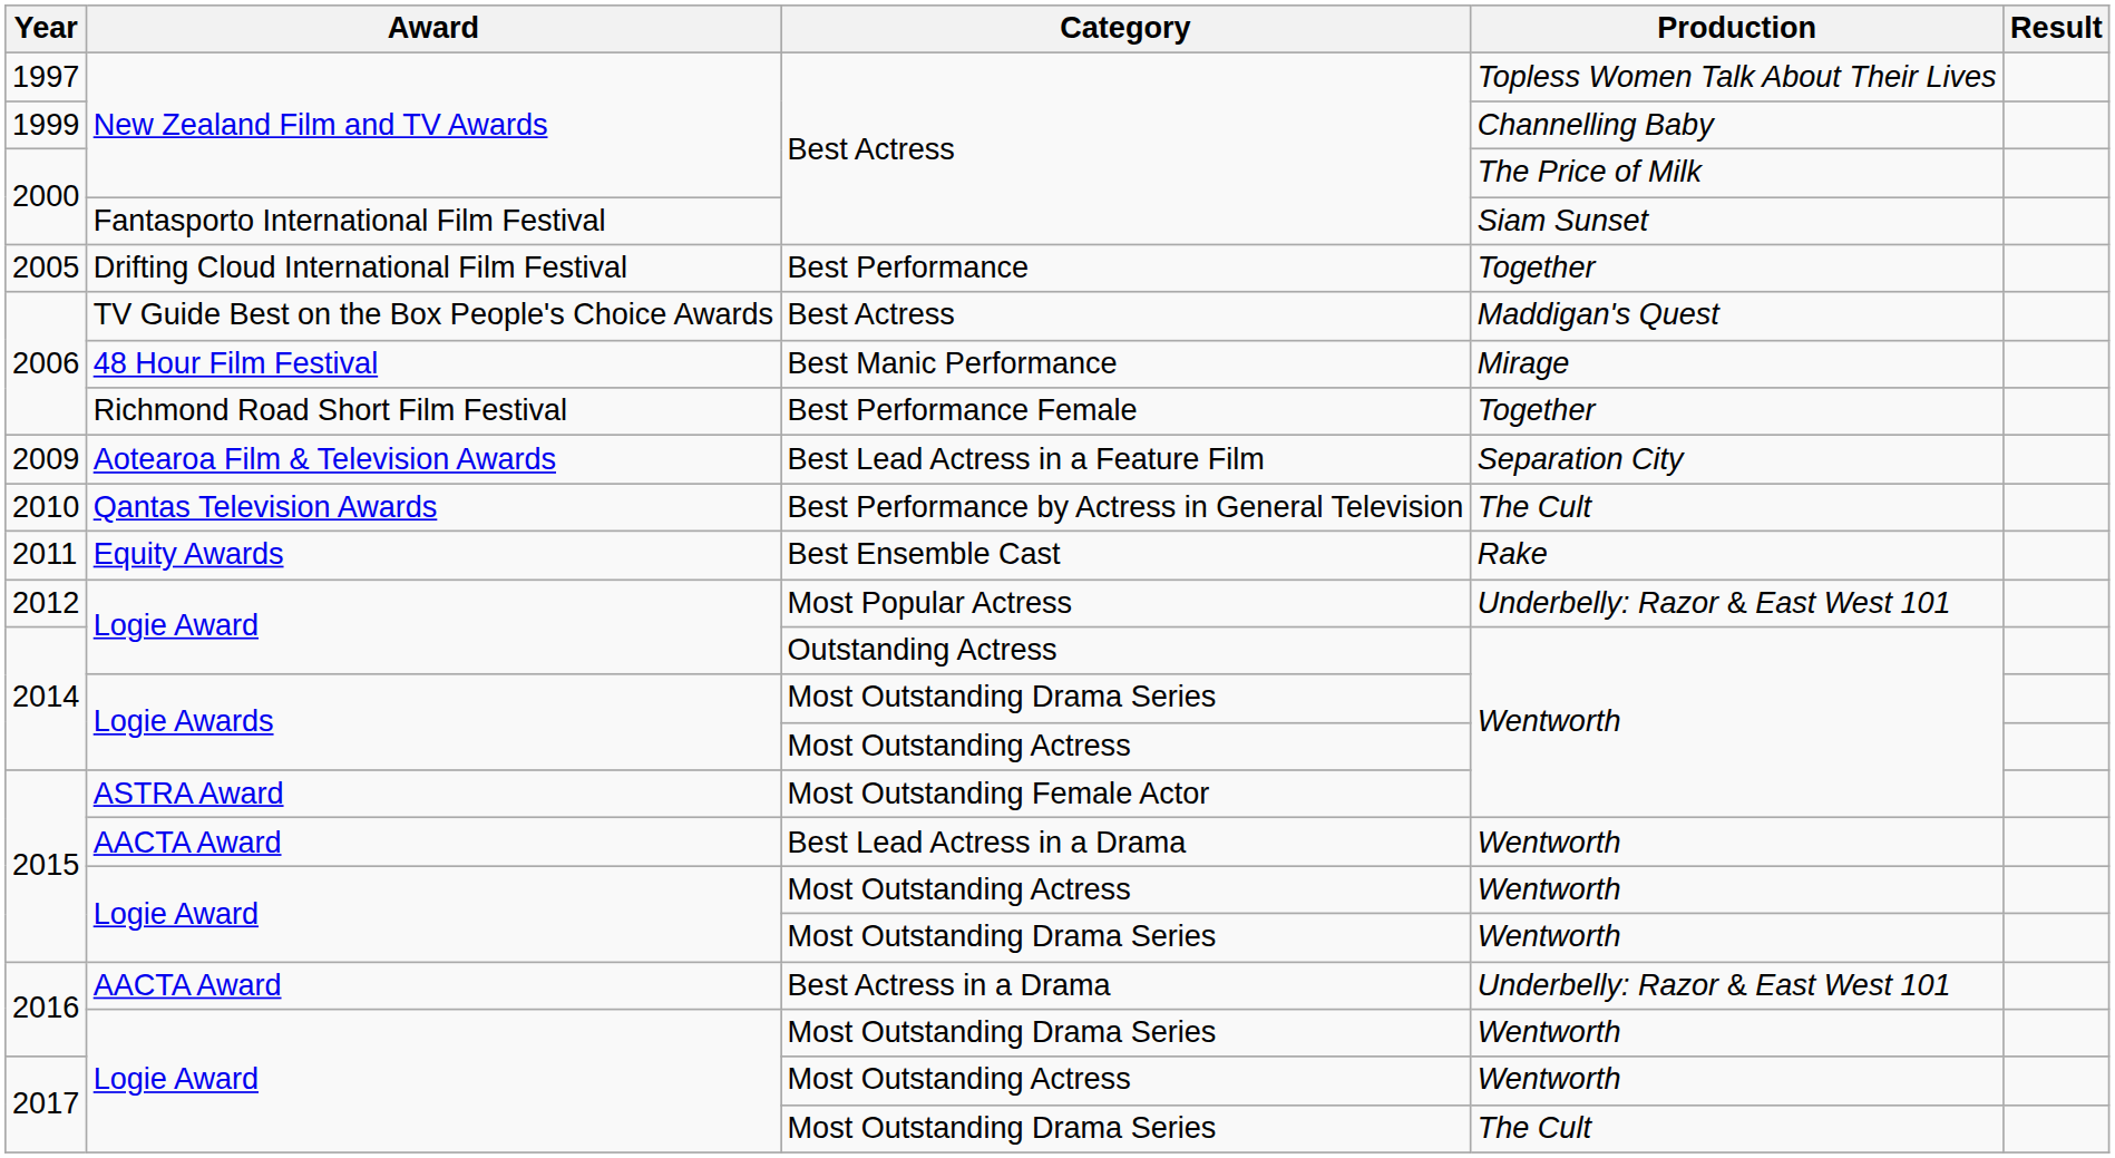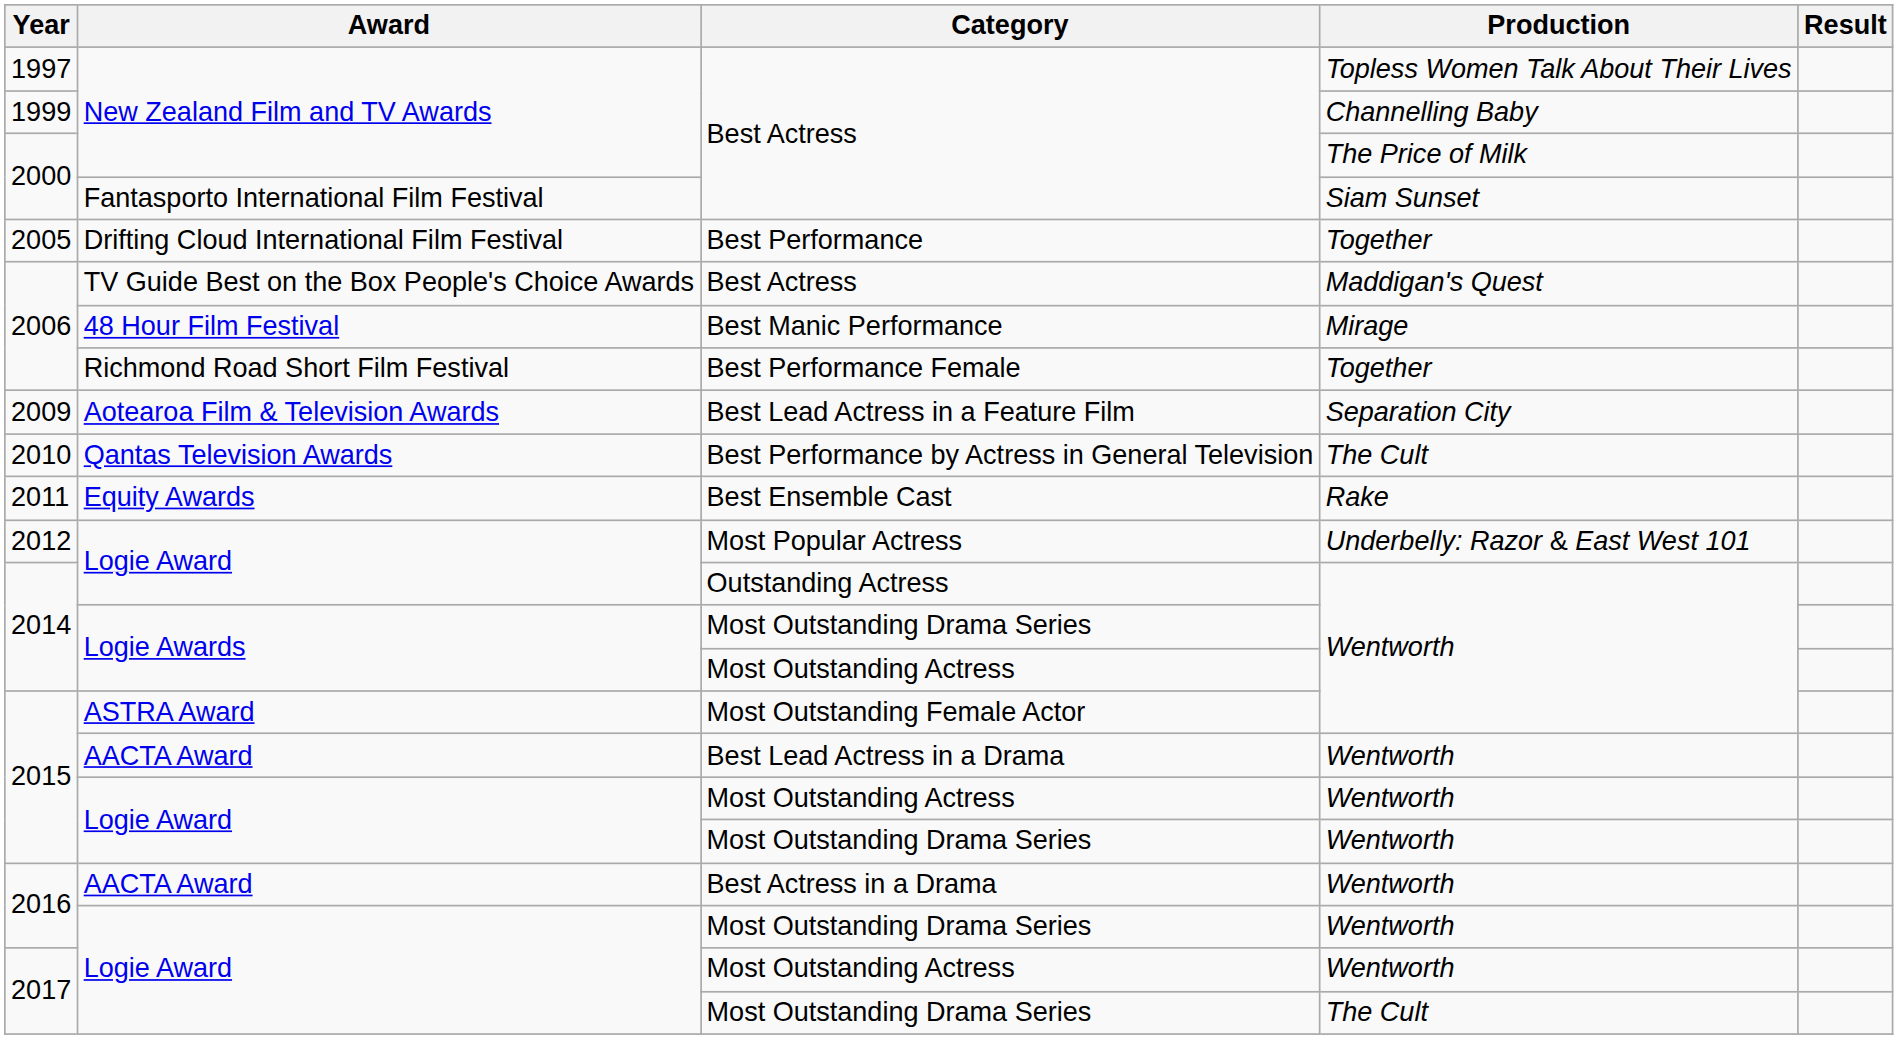Best Actress in a Drama | Production: Underbelly: Razor & East West 101 -> Wentworth
